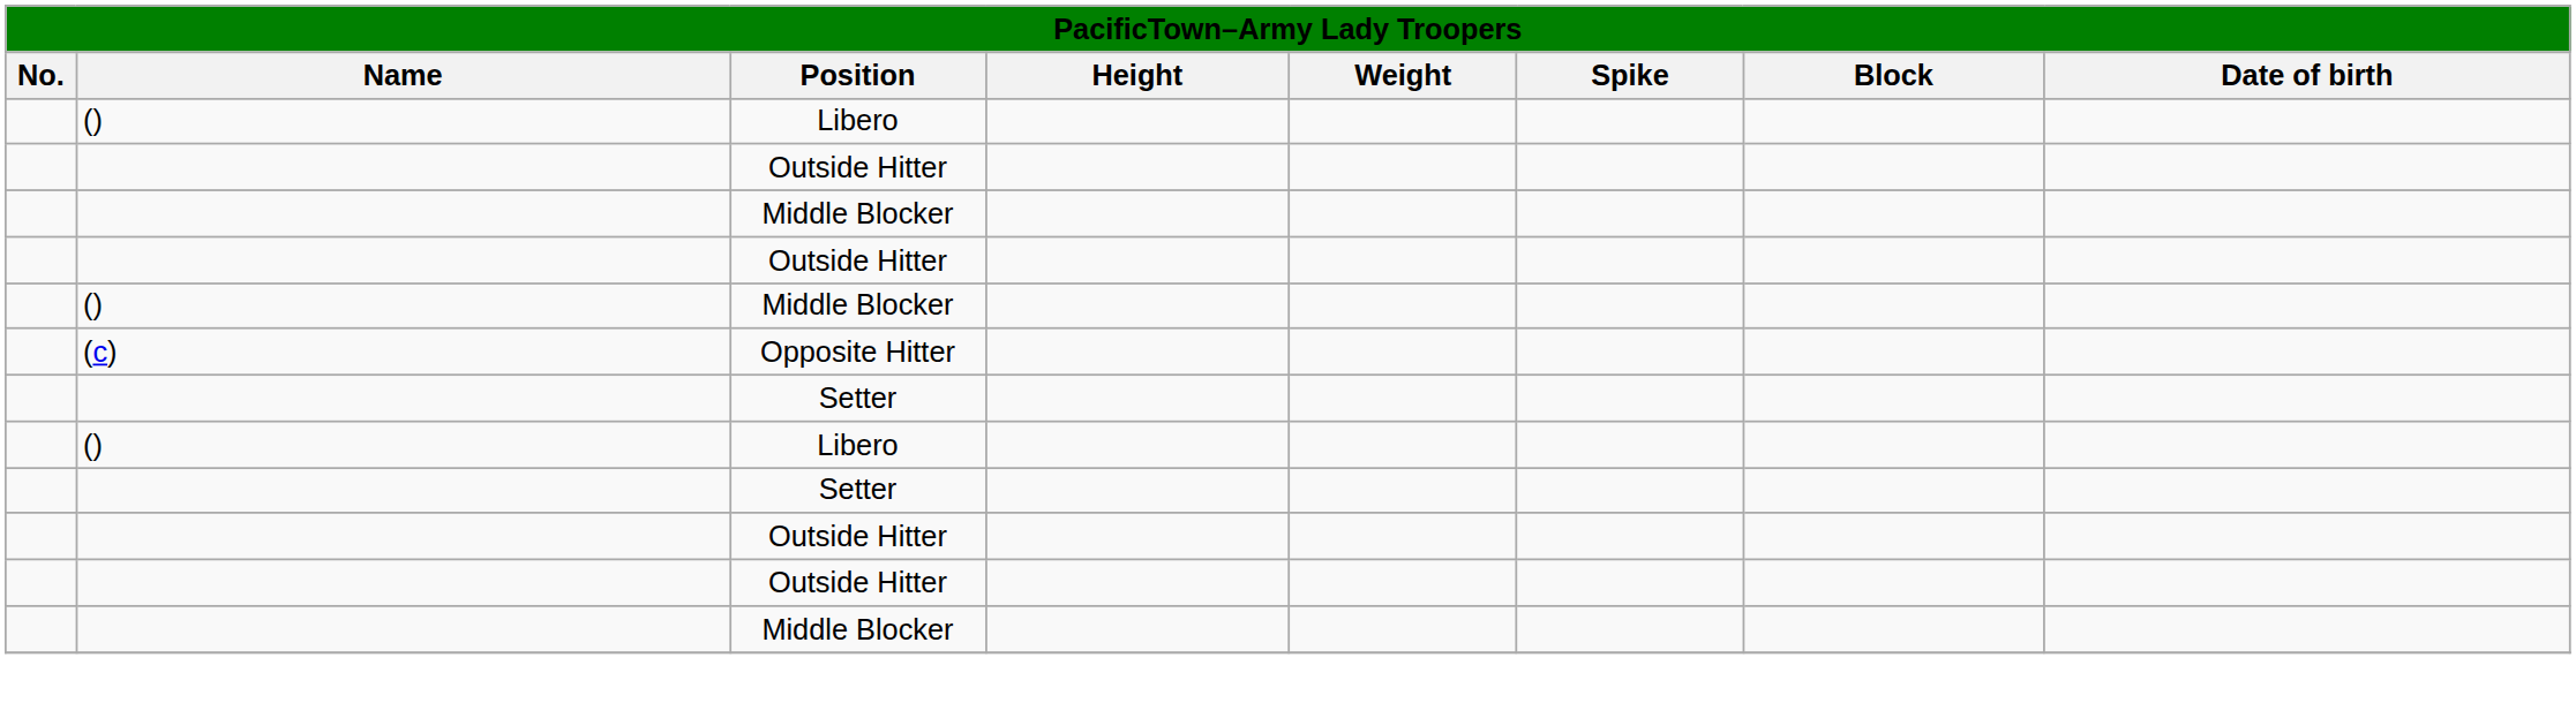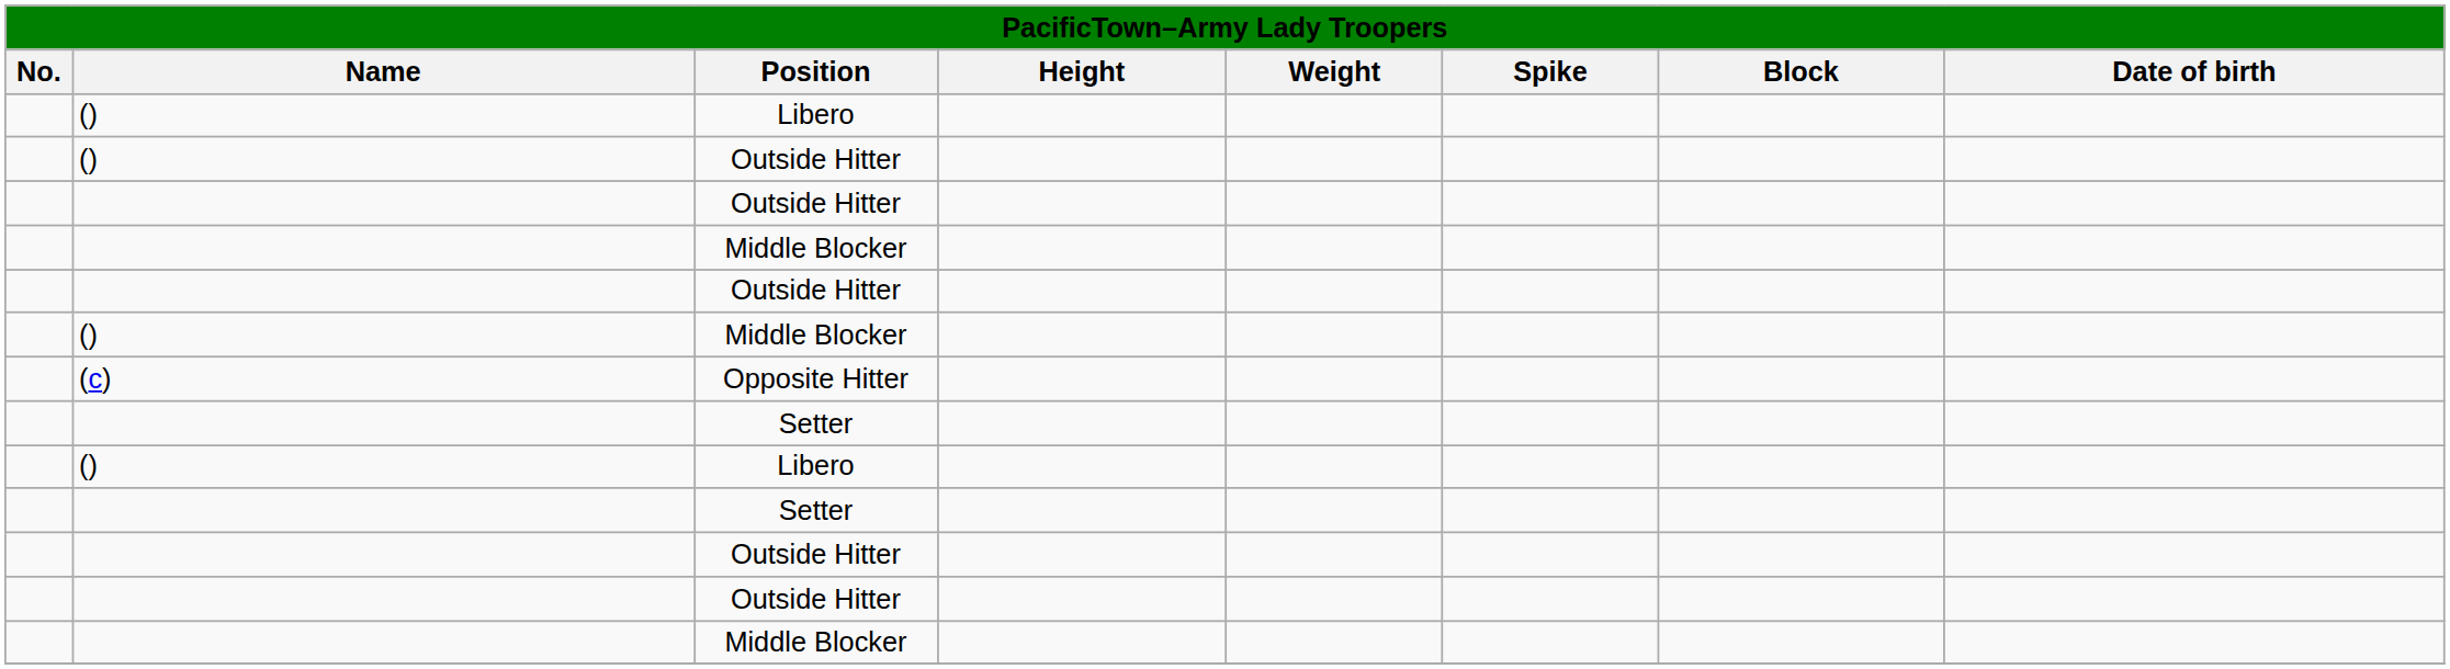+ row: () | Outside Hitter
